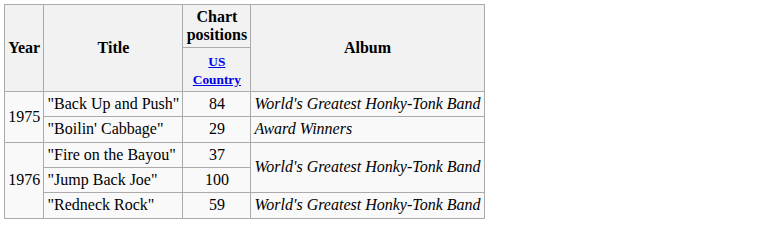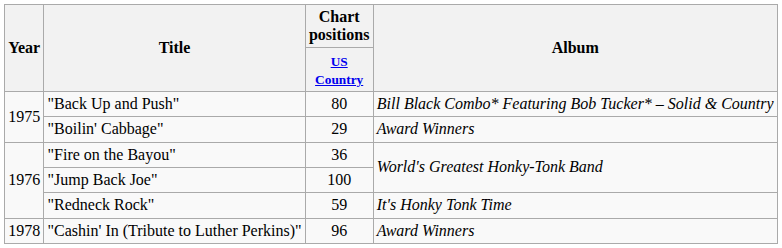"Back Up and Push" | Chart positions / US Country: 84 -> 80
"Back Up and Push" | Album: World's Greatest Honky-Tonk Band -> Bill Black Combo* Featuring Bob Tucker* – Solid & Country
"Fire on the Bayou" | Chart positions / US Country: 37 -> 36
"Redneck Rock" | Album: World's Greatest Honky-Tonk Band -> It's Honky Tonk Time
+ row: 1978 | "Cashin' In (Tribute to Luther Perkins)" | 96 | Award Winners
